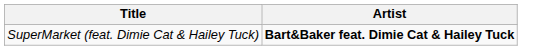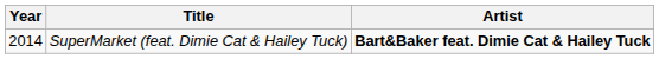+ column: Year | 2014
